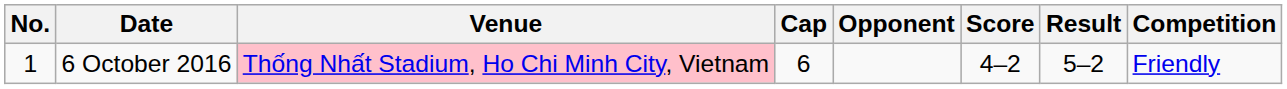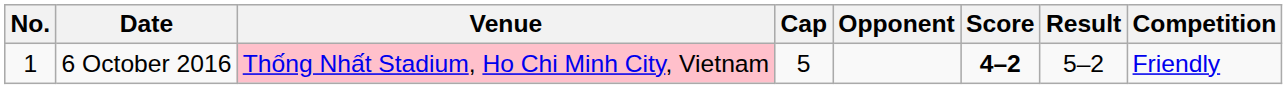6 October 2016 | Cap: 6 -> 5
6 October 2016 | Score: normal -> bold
